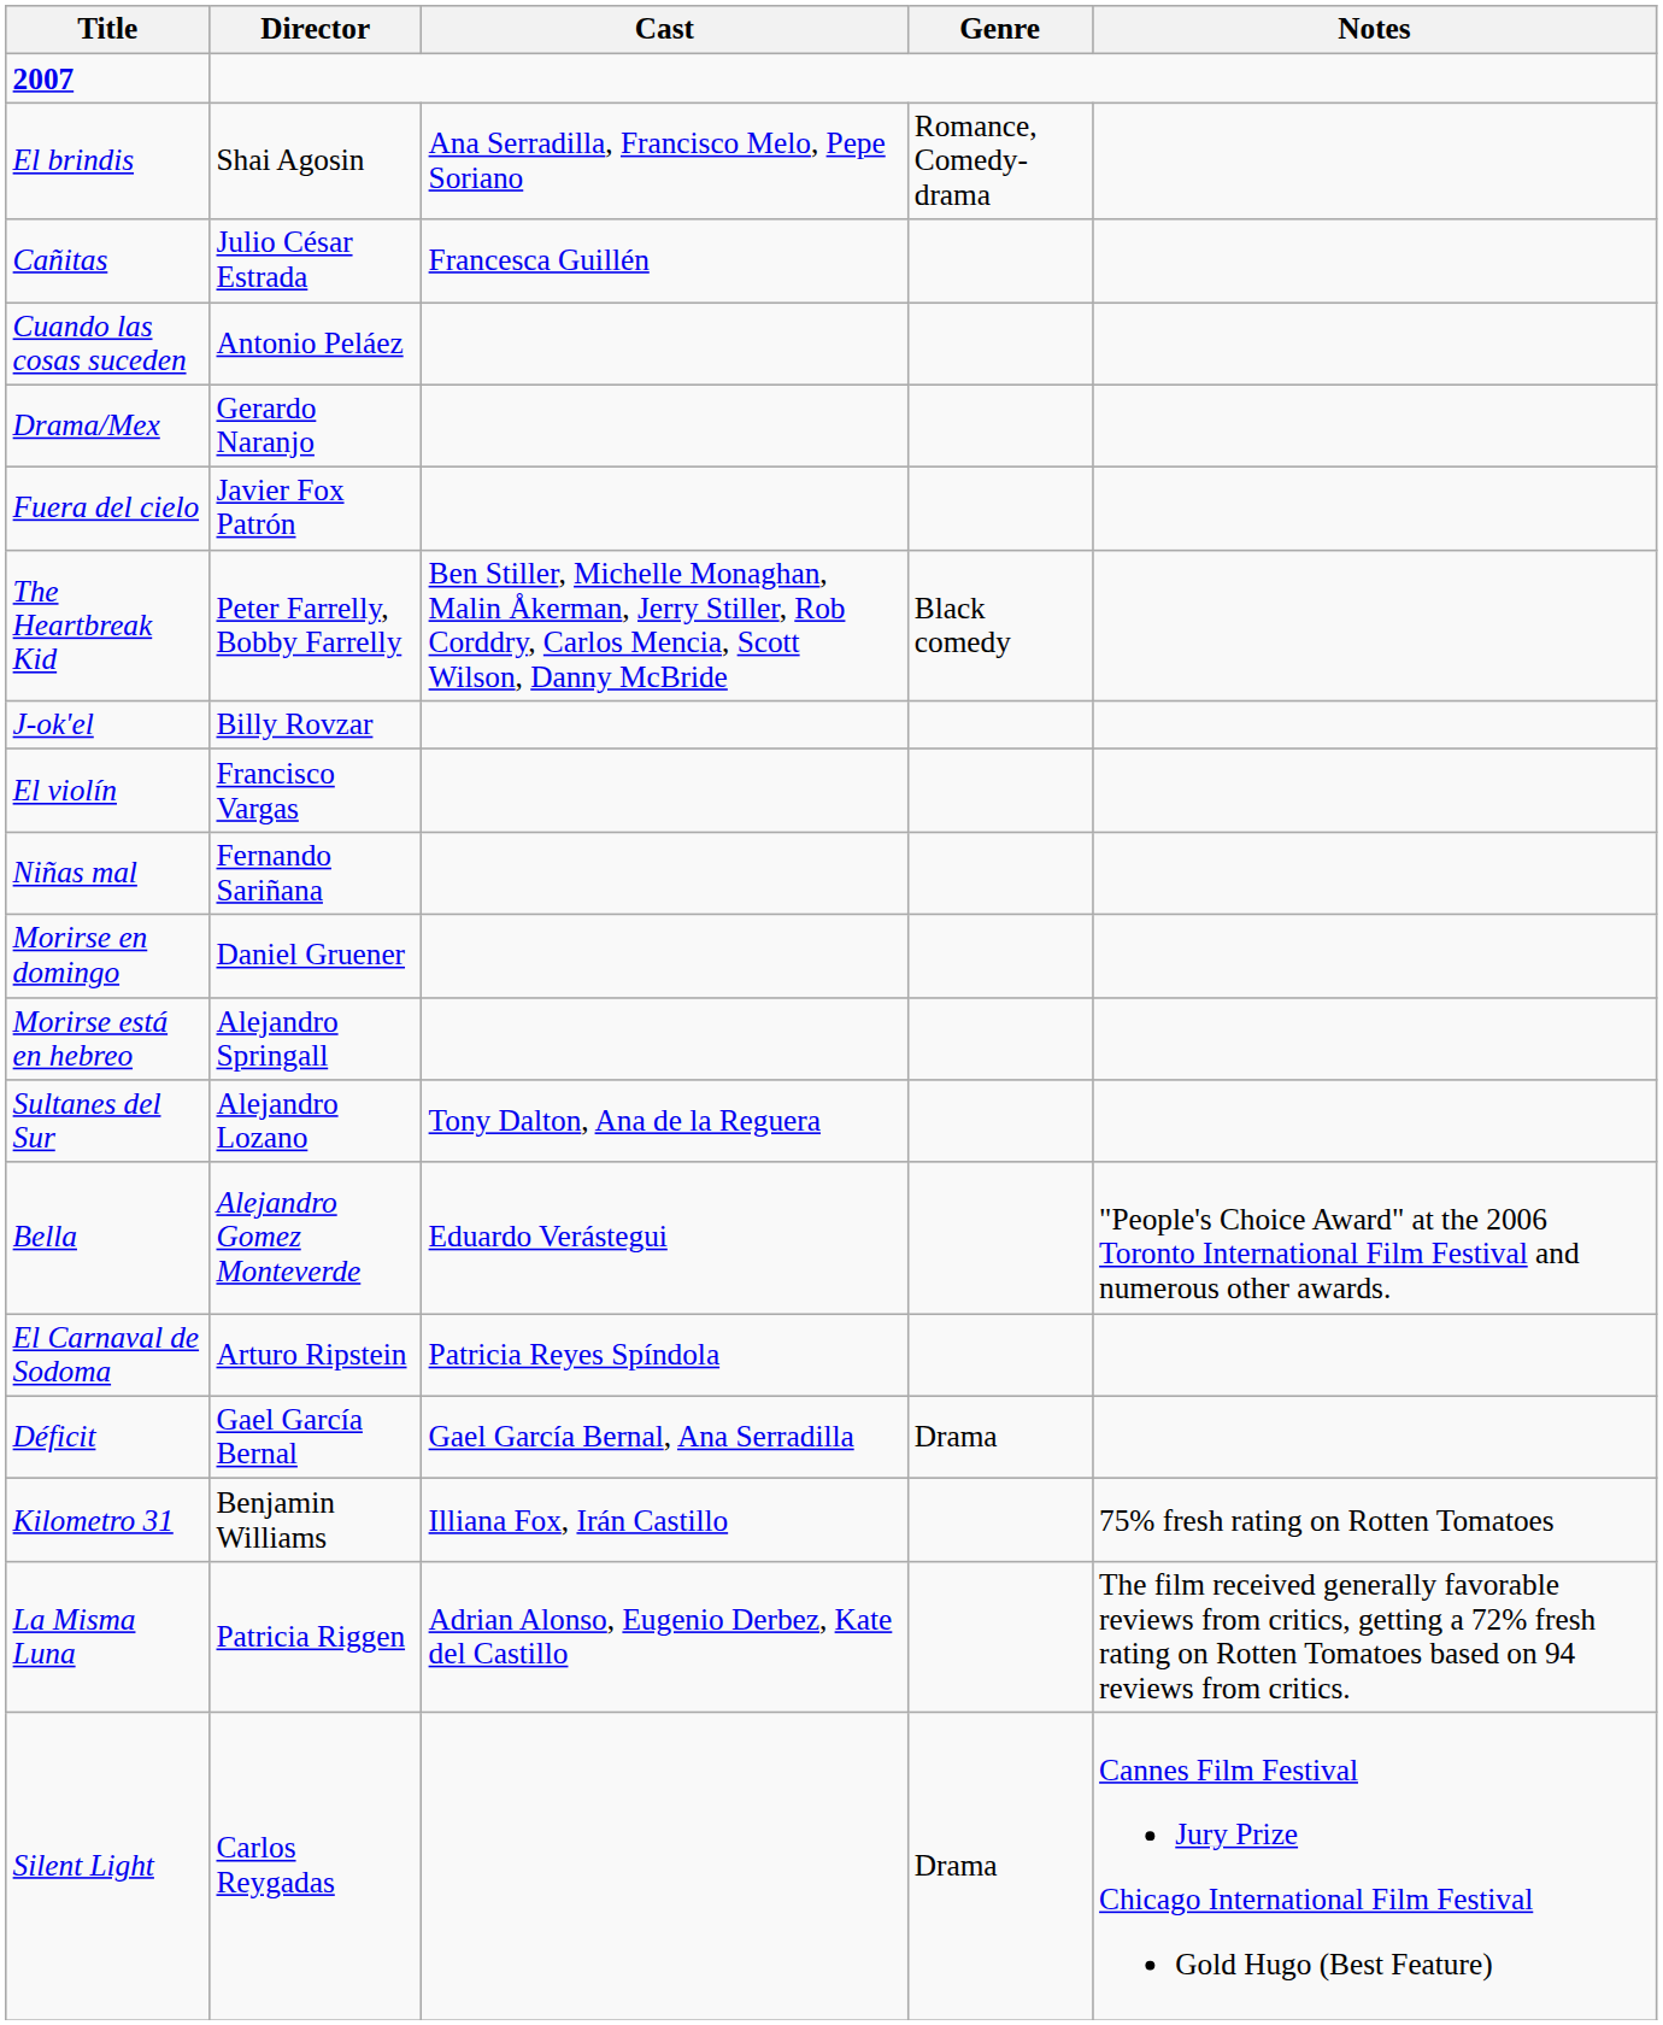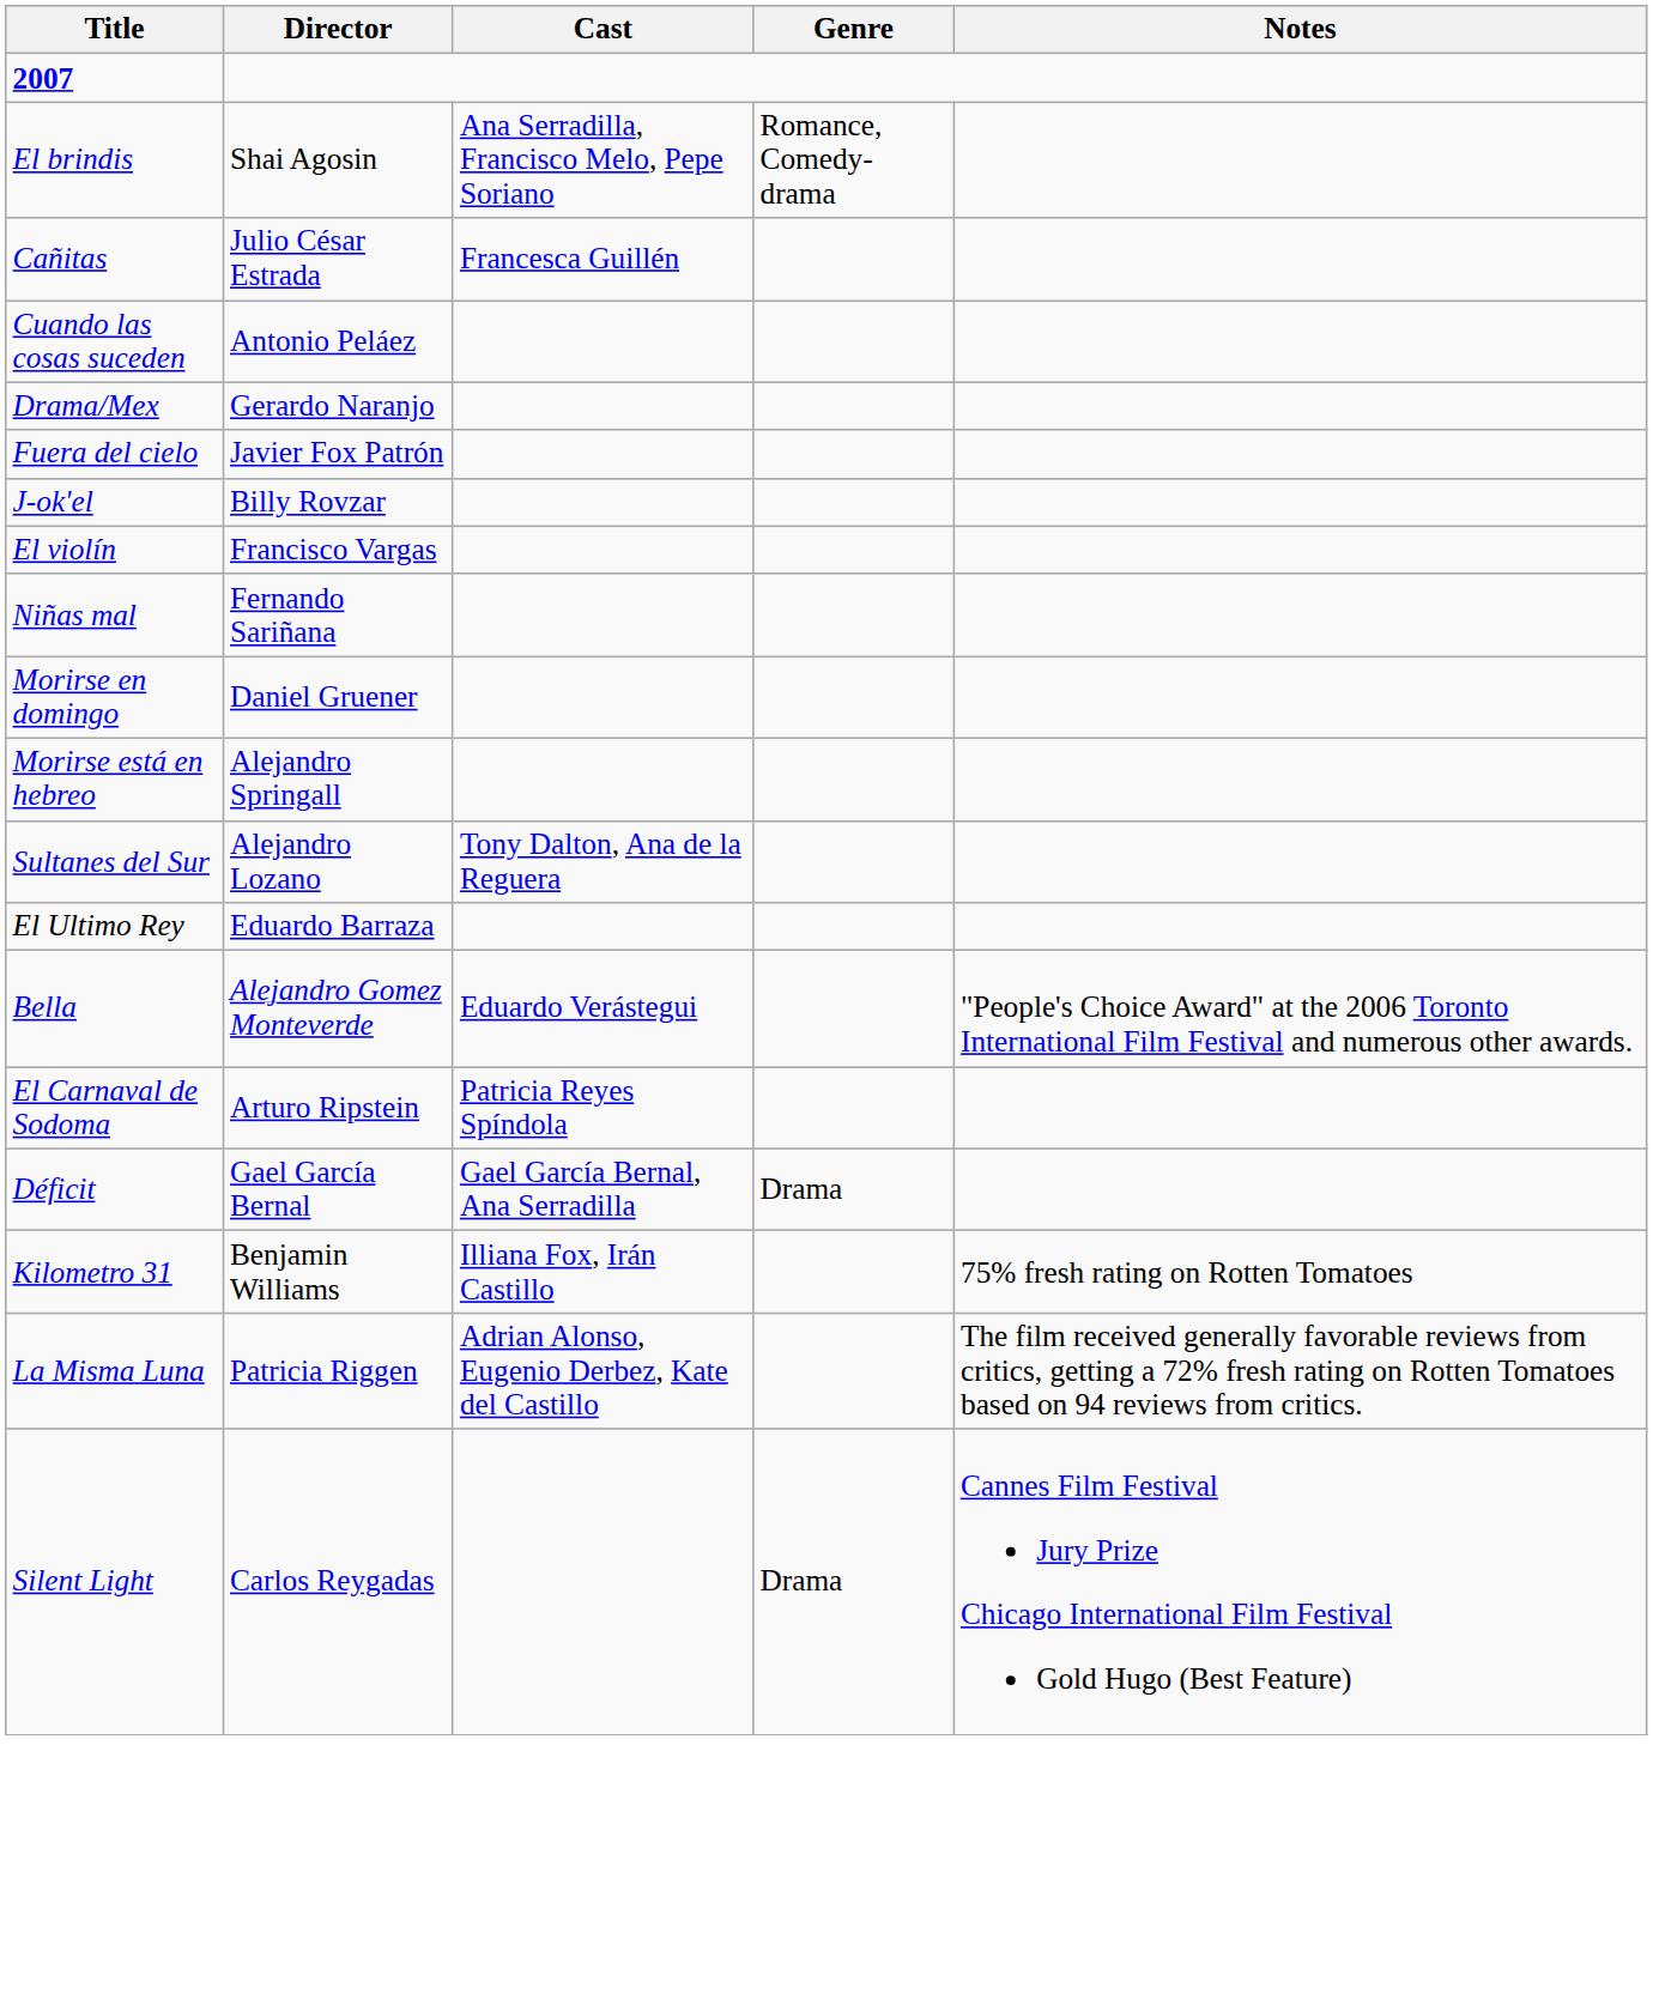- row: The Heartbreak Kid | Peter Farrelly, Bobby Farrelly | Ben Stiller, Michelle Monaghan, Malin Åkerman, Jerry Stiller, Rob Corddry, Carlos Mencia, Scott Wilson, Danny McBride | Black comedy
+ row: El Ultimo Rey | Eduardo Barraza
